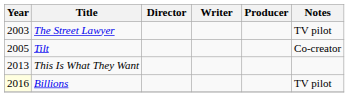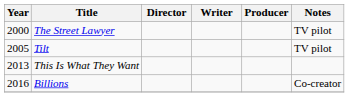The Street Lawyer | Year: 2003 -> 2000
Tilt | Notes: Co-creator -> TV pilot
Billions | Year: lightyellow background -> no background
Billions | Notes: TV pilot -> Co-creator
